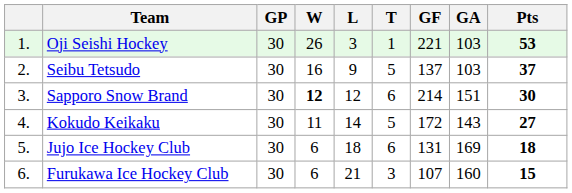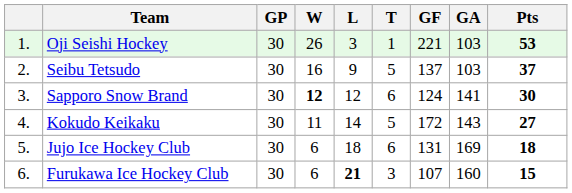Sapporo Snow Brand | GF: 214 -> 124
Sapporo Snow Brand | GA: 151 -> 141
Furukawa Ice Hockey Club | L: normal -> bold
